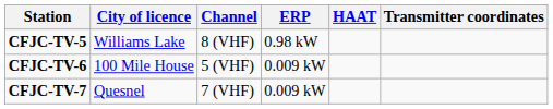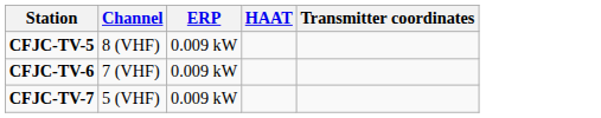- column: City of licence | Williams Lake | 100 Mile House | Quesnel
CFJC-TV-5 | ERP: 0.98 kW -> 0.009 kW
CFJC-TV-6 | Channel: 5 (VHF) -> 7 (VHF)
CFJC-TV-7 | Channel: 7 (VHF) -> 5 (VHF)
